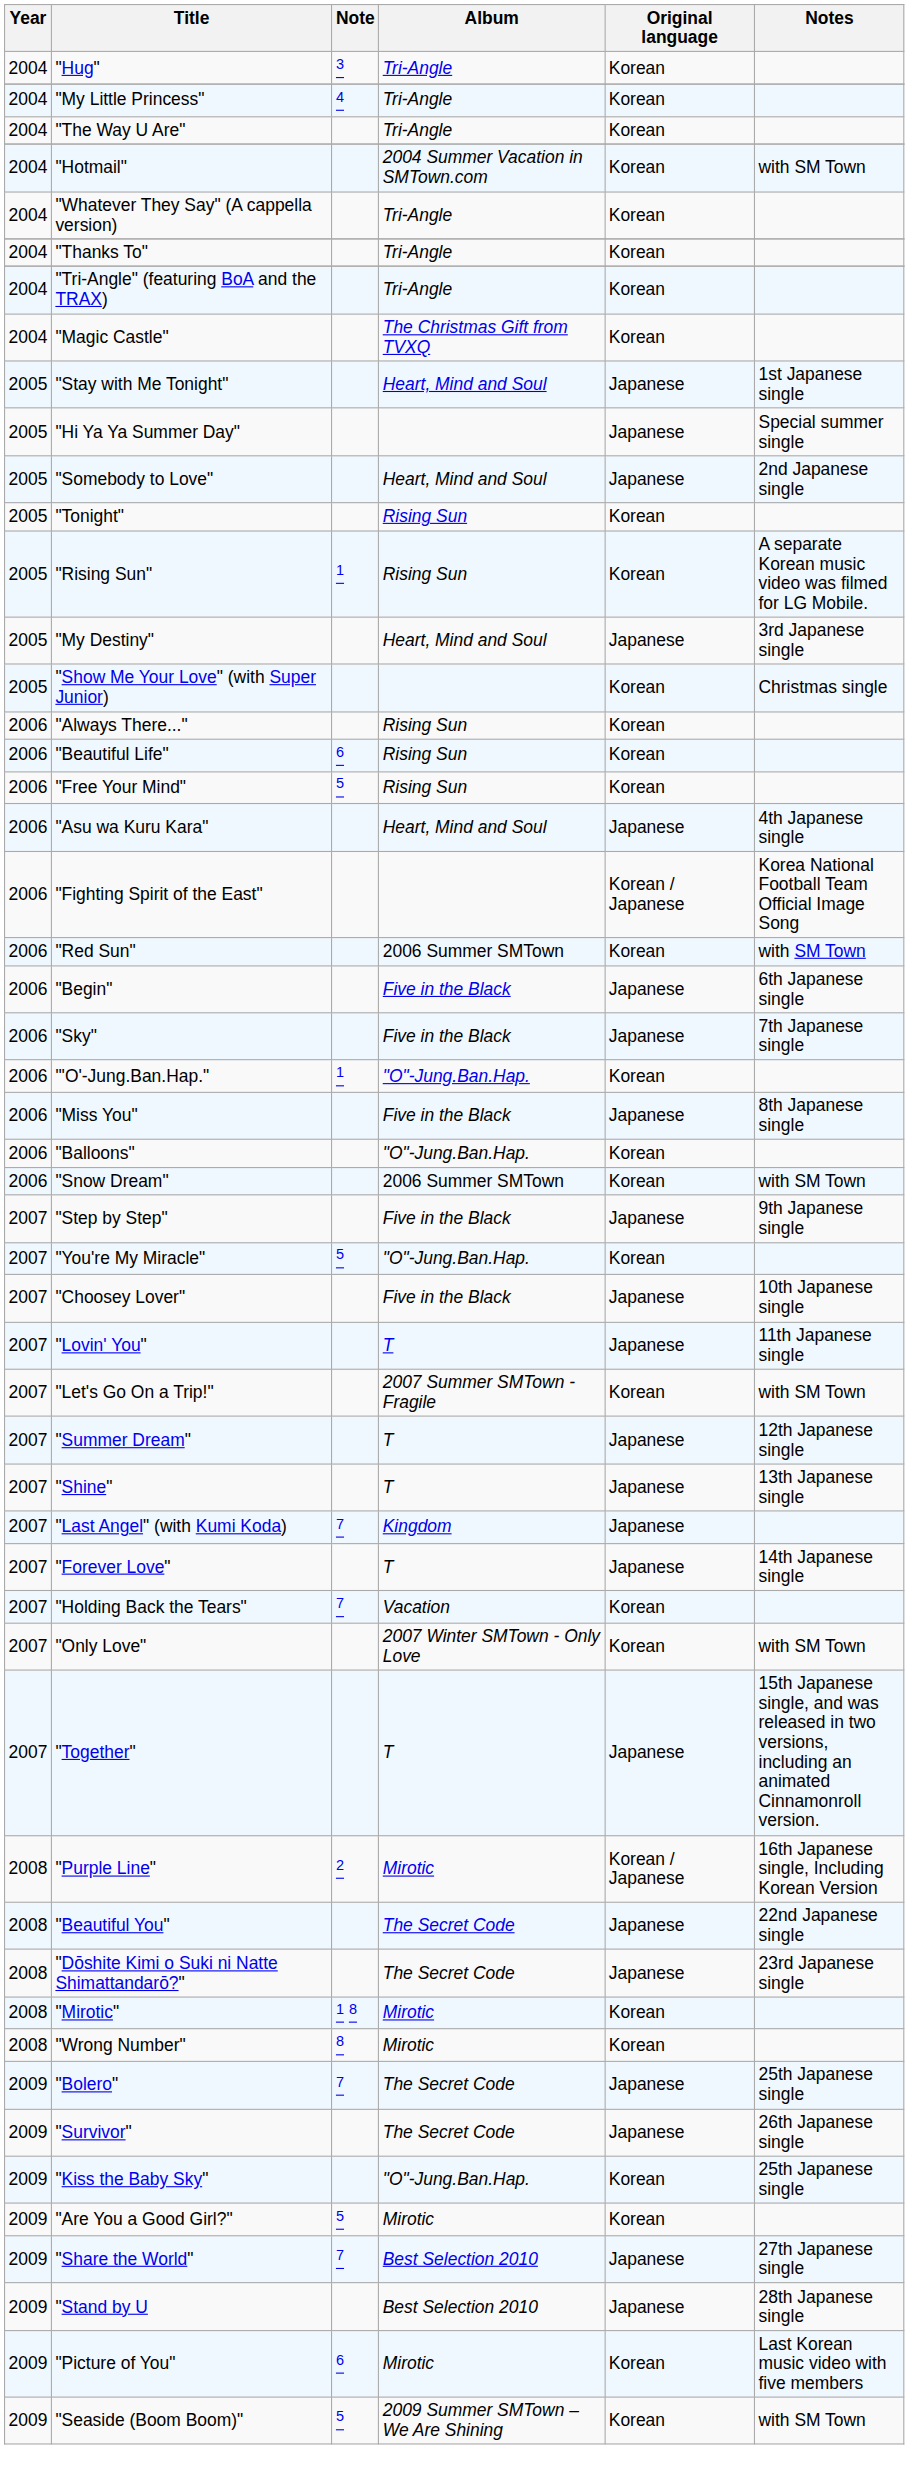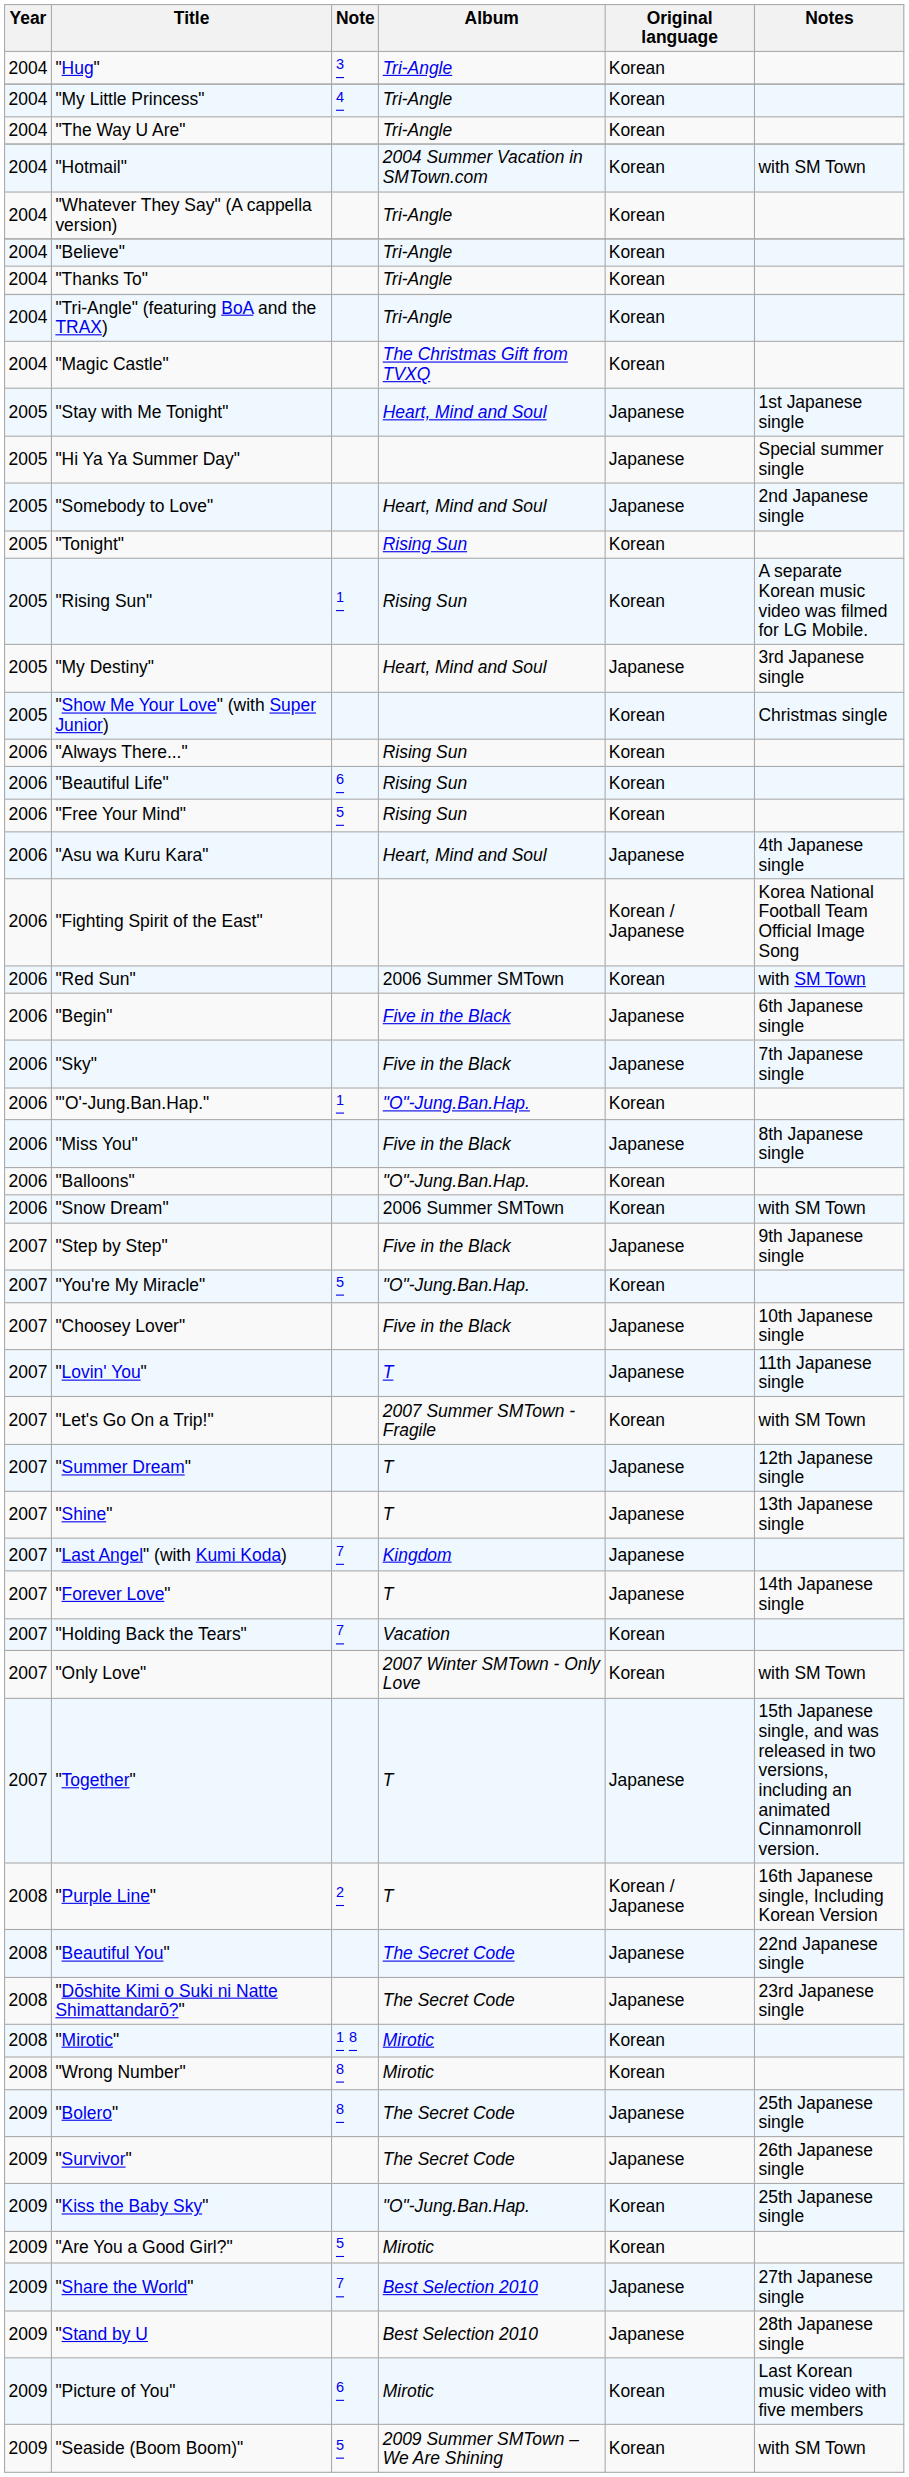+ row: 2004 | "Believe" | Tri-Angle | Korean
"Purple Line" | Album: Mirotic -> T
"Bolero" | Note: 7 -> 8
